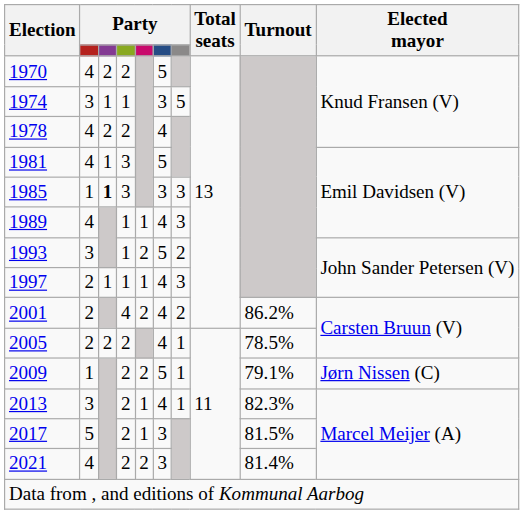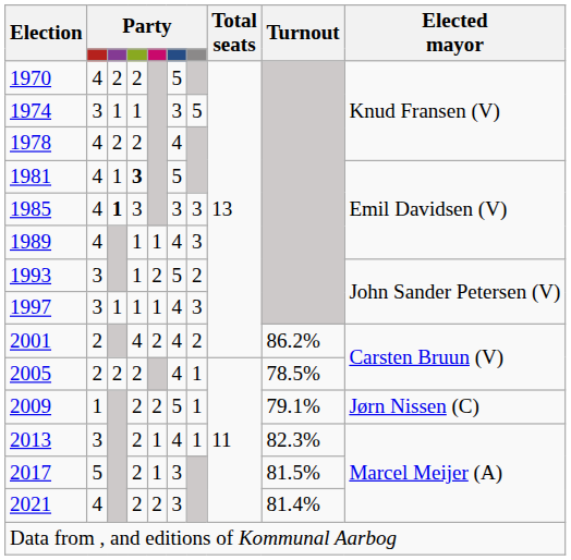1981 | column 4: normal -> bold
1985 | column 2: 1 -> 4
1997 | column 2: 2 -> 3
